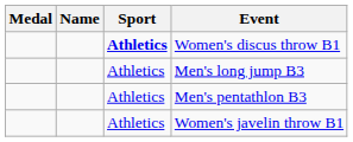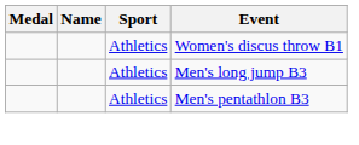Women's discus throw B1 | Sport: bold -> normal
- row: Athletics | Women's javelin throw B1
